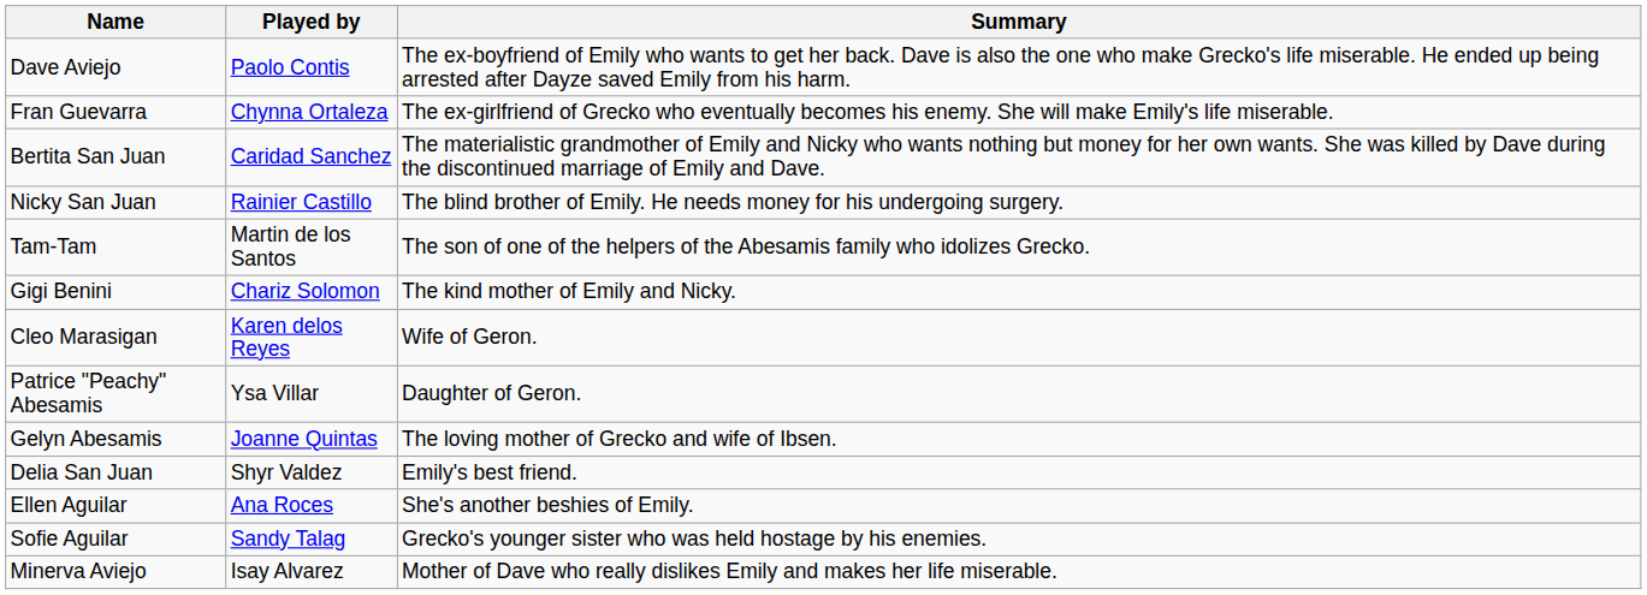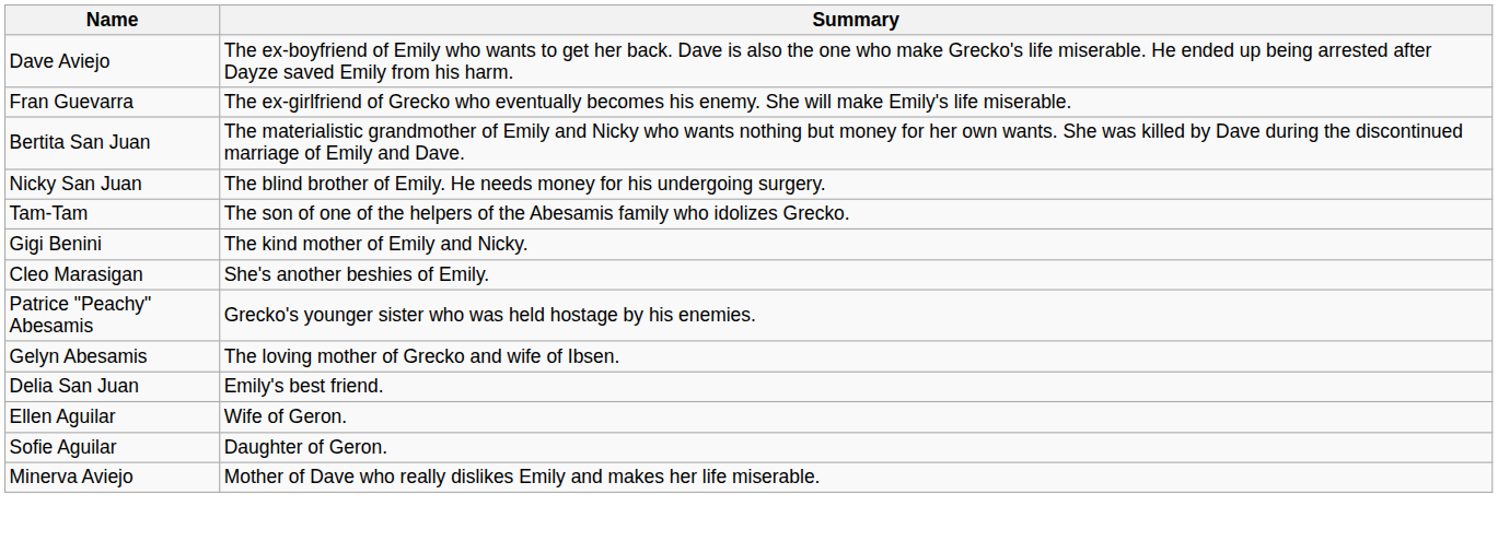- column: Played by | Paolo Contis | Chynna Ortaleza | Caridad Sanchez | Rainier Castillo | Martin de los Santos | Chariz Solomon | Karen delos Reyes | Ysa Villar | Joanne Quintas | Shyr Valdez | Ana Roces | Sandy Talag | Isay Alvarez
Cleo Marasigan | Summary: Wife of Geron. -> She's another beshies of Emily.
Patrice "Peachy" Abesamis | Summary: Daughter of Geron. -> Grecko's younger sister who was held hostage by his enemies.
Ellen Aguilar | Summary: She's another beshies of Emily. -> Wife of Geron.
Sofie Aguilar | Summary: Grecko's younger sister who was held hostage by his enemies. -> Daughter of Geron.
